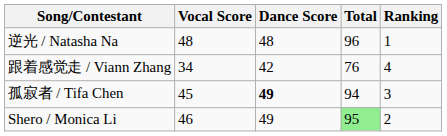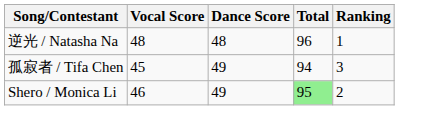- row: 跟着感觉走 / Viann Zhang | 34 | 42 | 76 | 4
孤寂者 / Tifa Chen | Dance Score: bold -> normal
